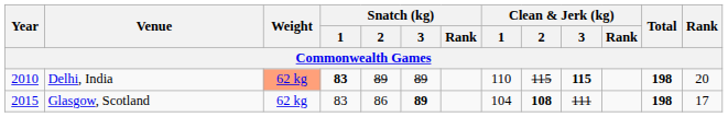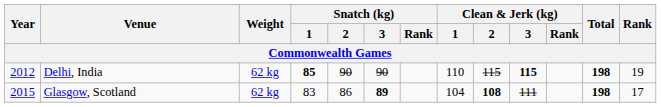Delhi, India | Year: 2010 -> 2012
Delhi, India | Weight: lightsalmon background -> no background
Delhi, India | Snatch (kg) / 1: 83 -> 85
Delhi, India | Snatch (kg) / 2: 89 -> 90
Delhi, India | Snatch (kg) / 3: 89 -> 90
Delhi, India | Rank: 20 -> 19
